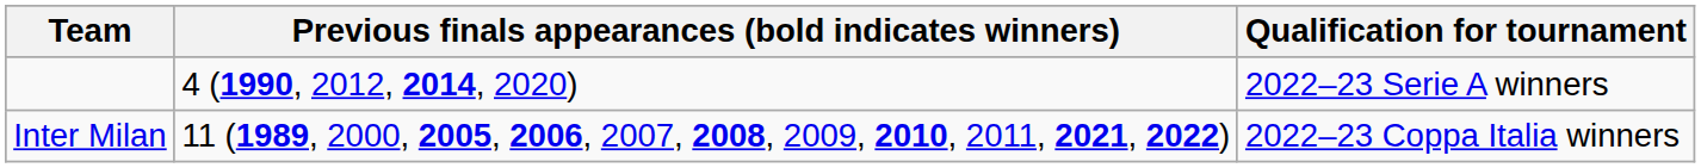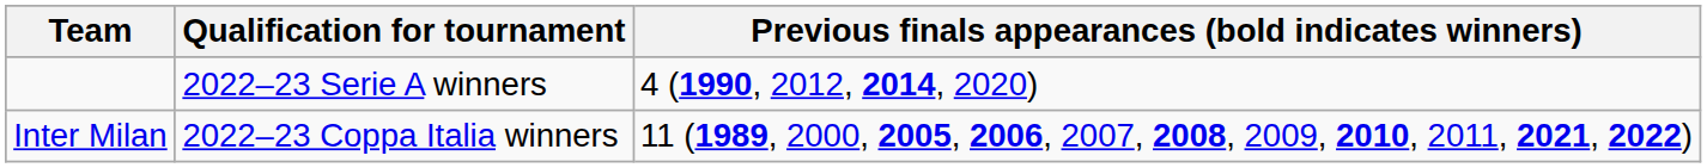columns swapped: Qualification for tournament <-> Previous finals appearances (bold indicates winners)
